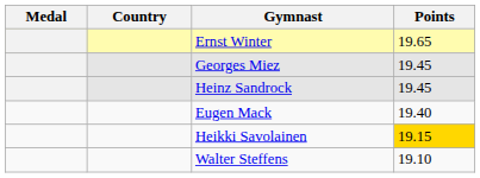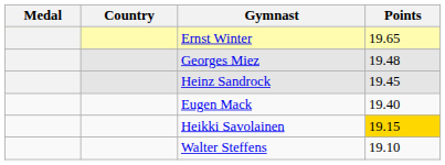Georges Miez | Points: 19.45 -> 19.48
